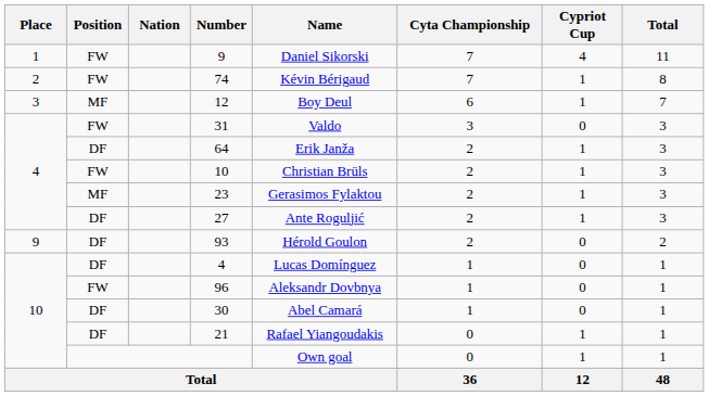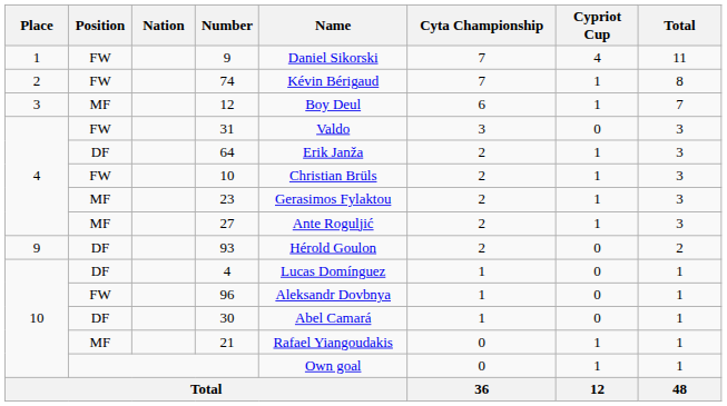27 | Position: DF -> MF
21 | Position: DF -> MF
